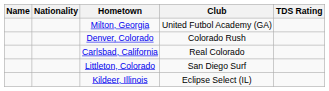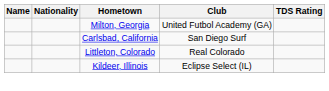- row: Denver, Colorado | Colorado Rush
Carlsbad, California | Club: Real Colorado -> San Diego Surf
Littleton, Colorado | Club: San Diego Surf -> Real Colorado
